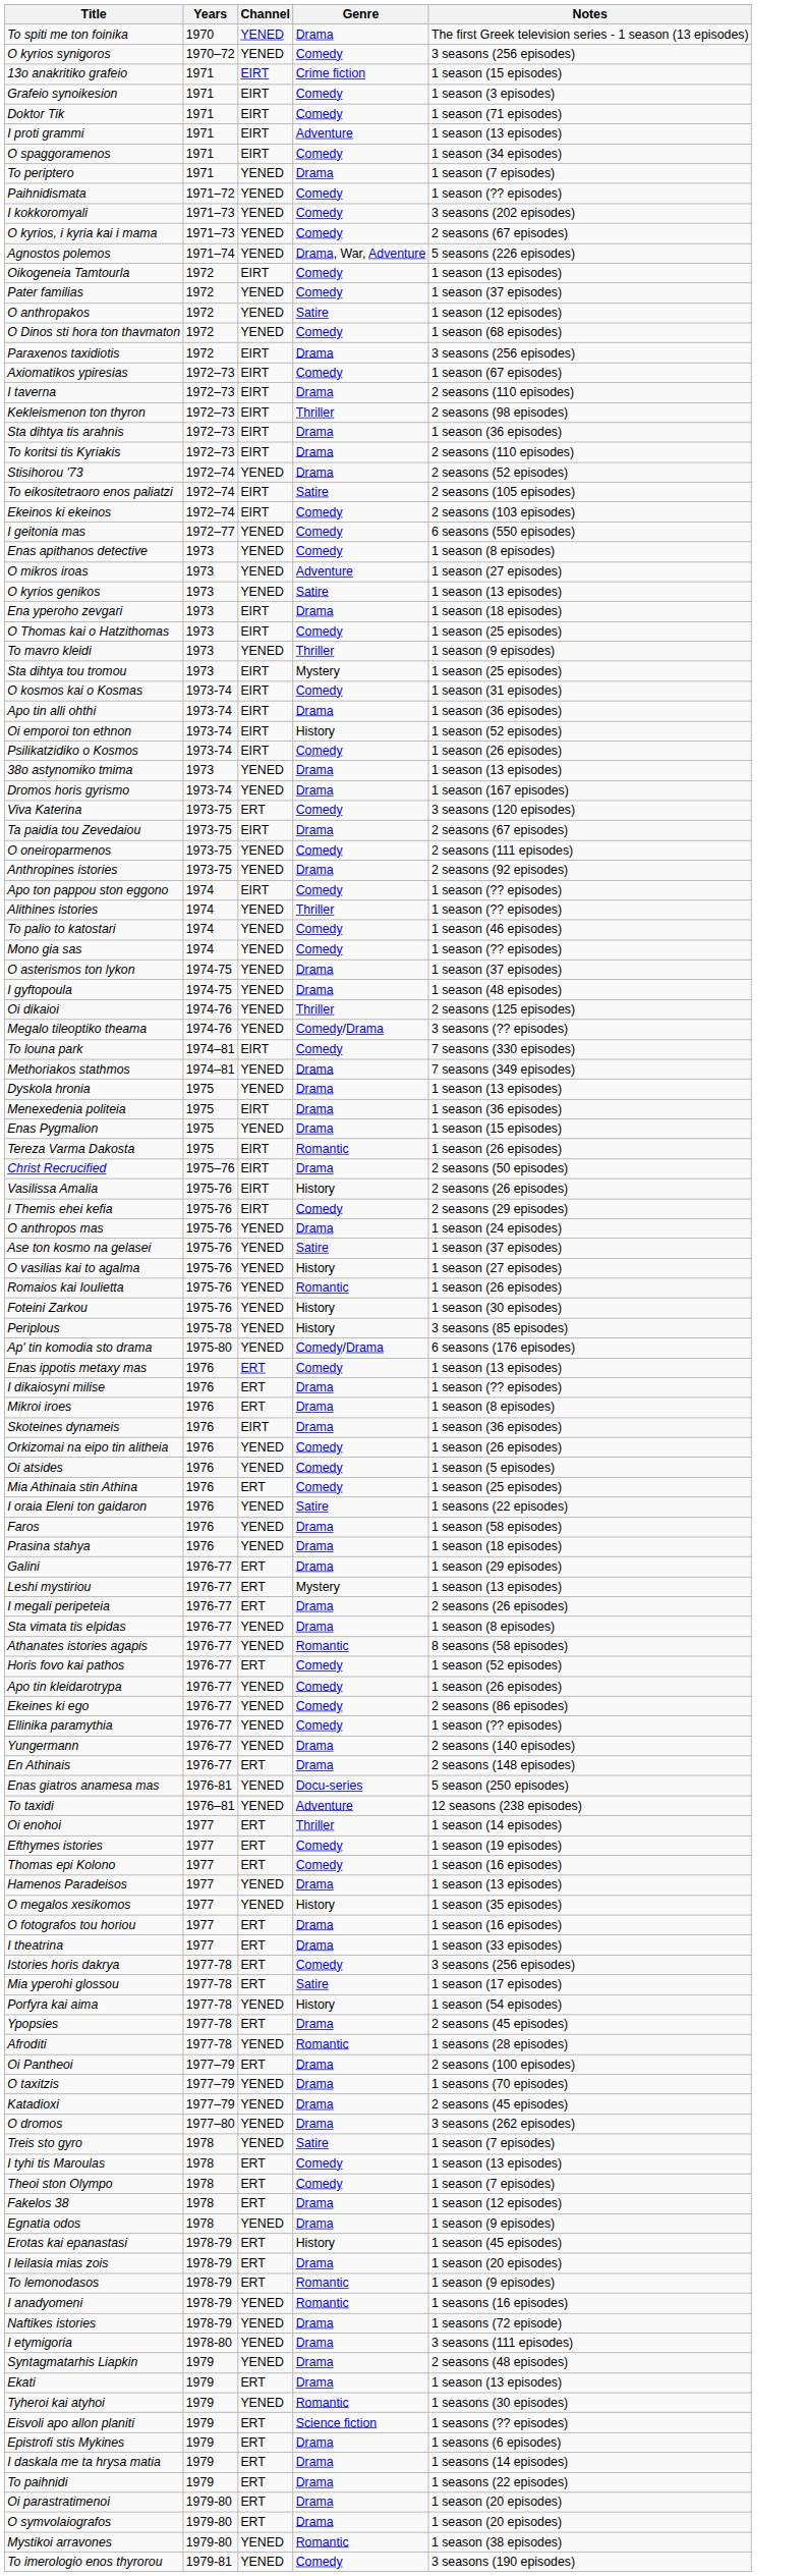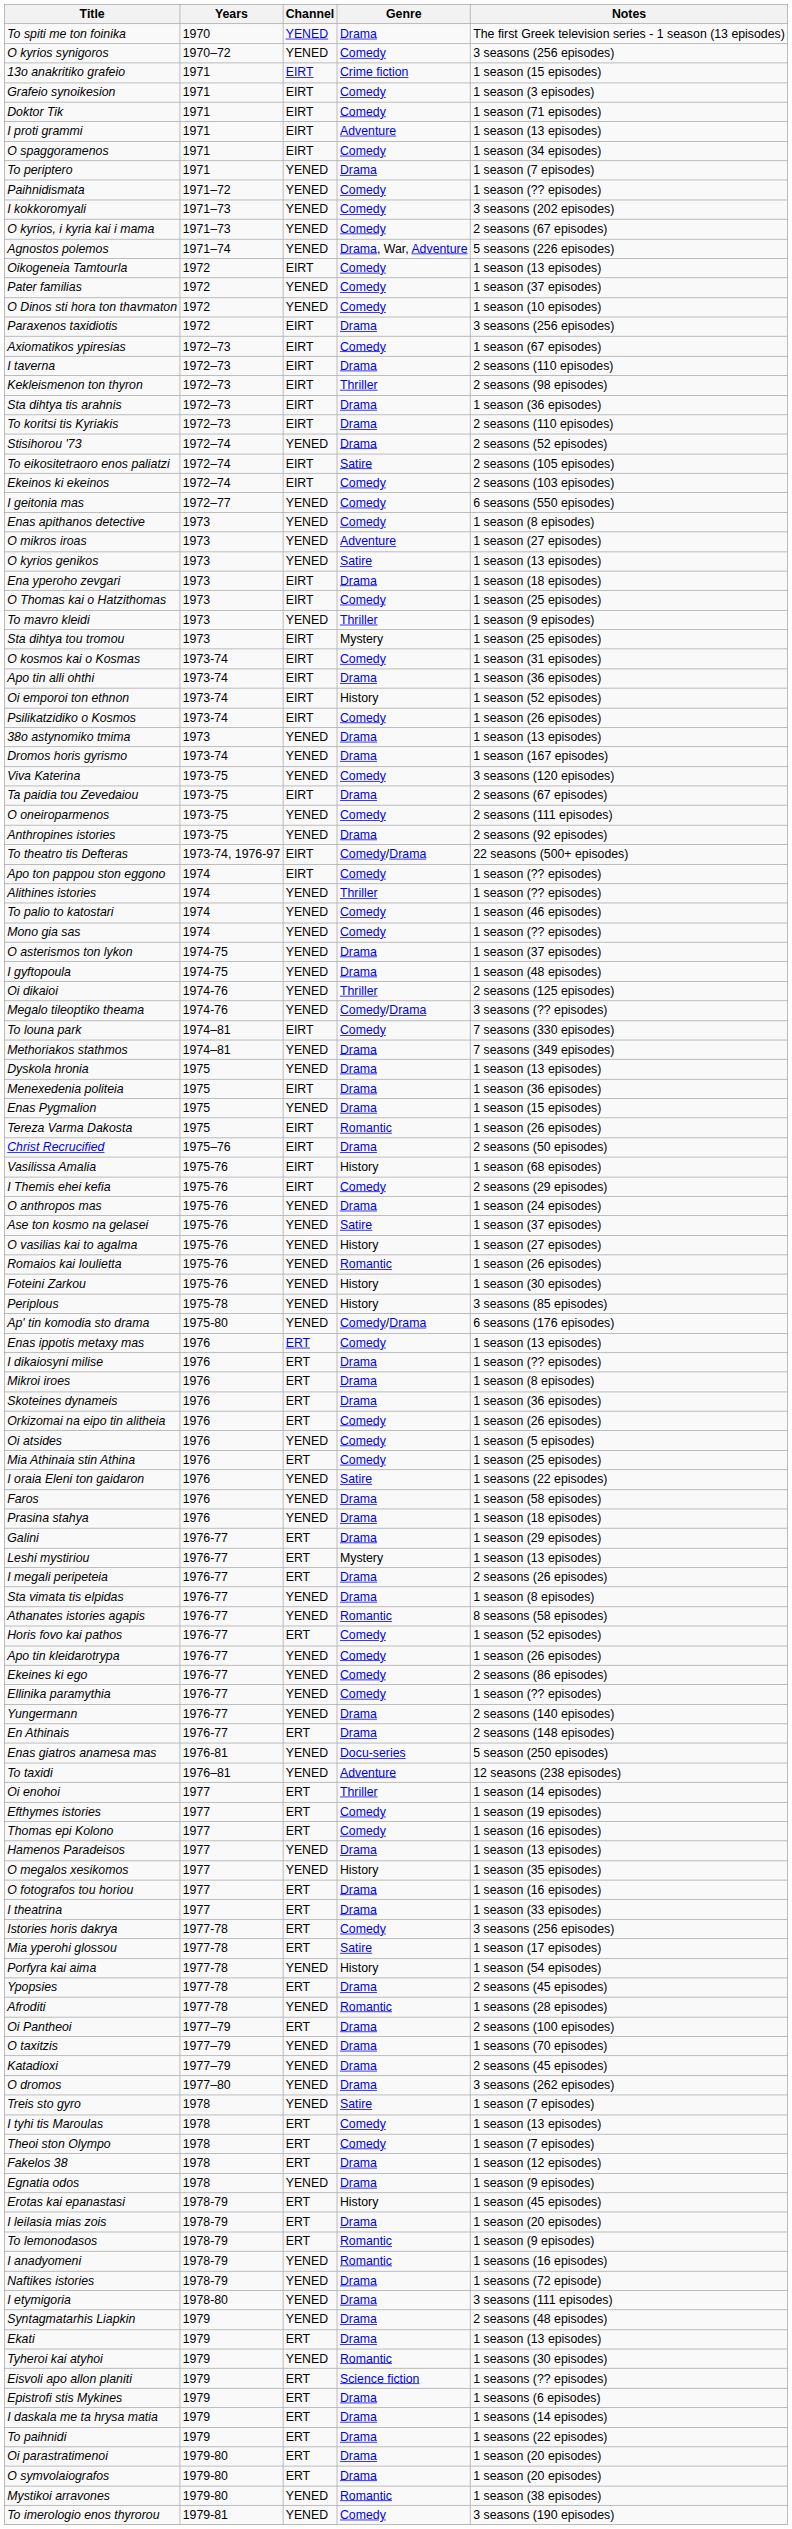- row: O anthropakos | 1972 | YENED | Satire | 1 season (12 episodes)
O Dinos sti hora ton thavmaton | Notes: 1 season (68 episodes) -> 1 season (10 episodes)
Viva Katerina | Channel: ERT -> YENED
+ row: To theatro tis Defteras | 1973-74, 1976-97 | EIRT | Comedy/Drama | 22 seasons (500+ episodes)
Vasilissa Amalia | Notes: 2 seasons (26 episodes) -> 1 season (68 episodes)
Skoteines dynameis | Channel: EIRT -> ERT
Orkizomai na eipo tin alitheia | Channel: YENED -> ERT
